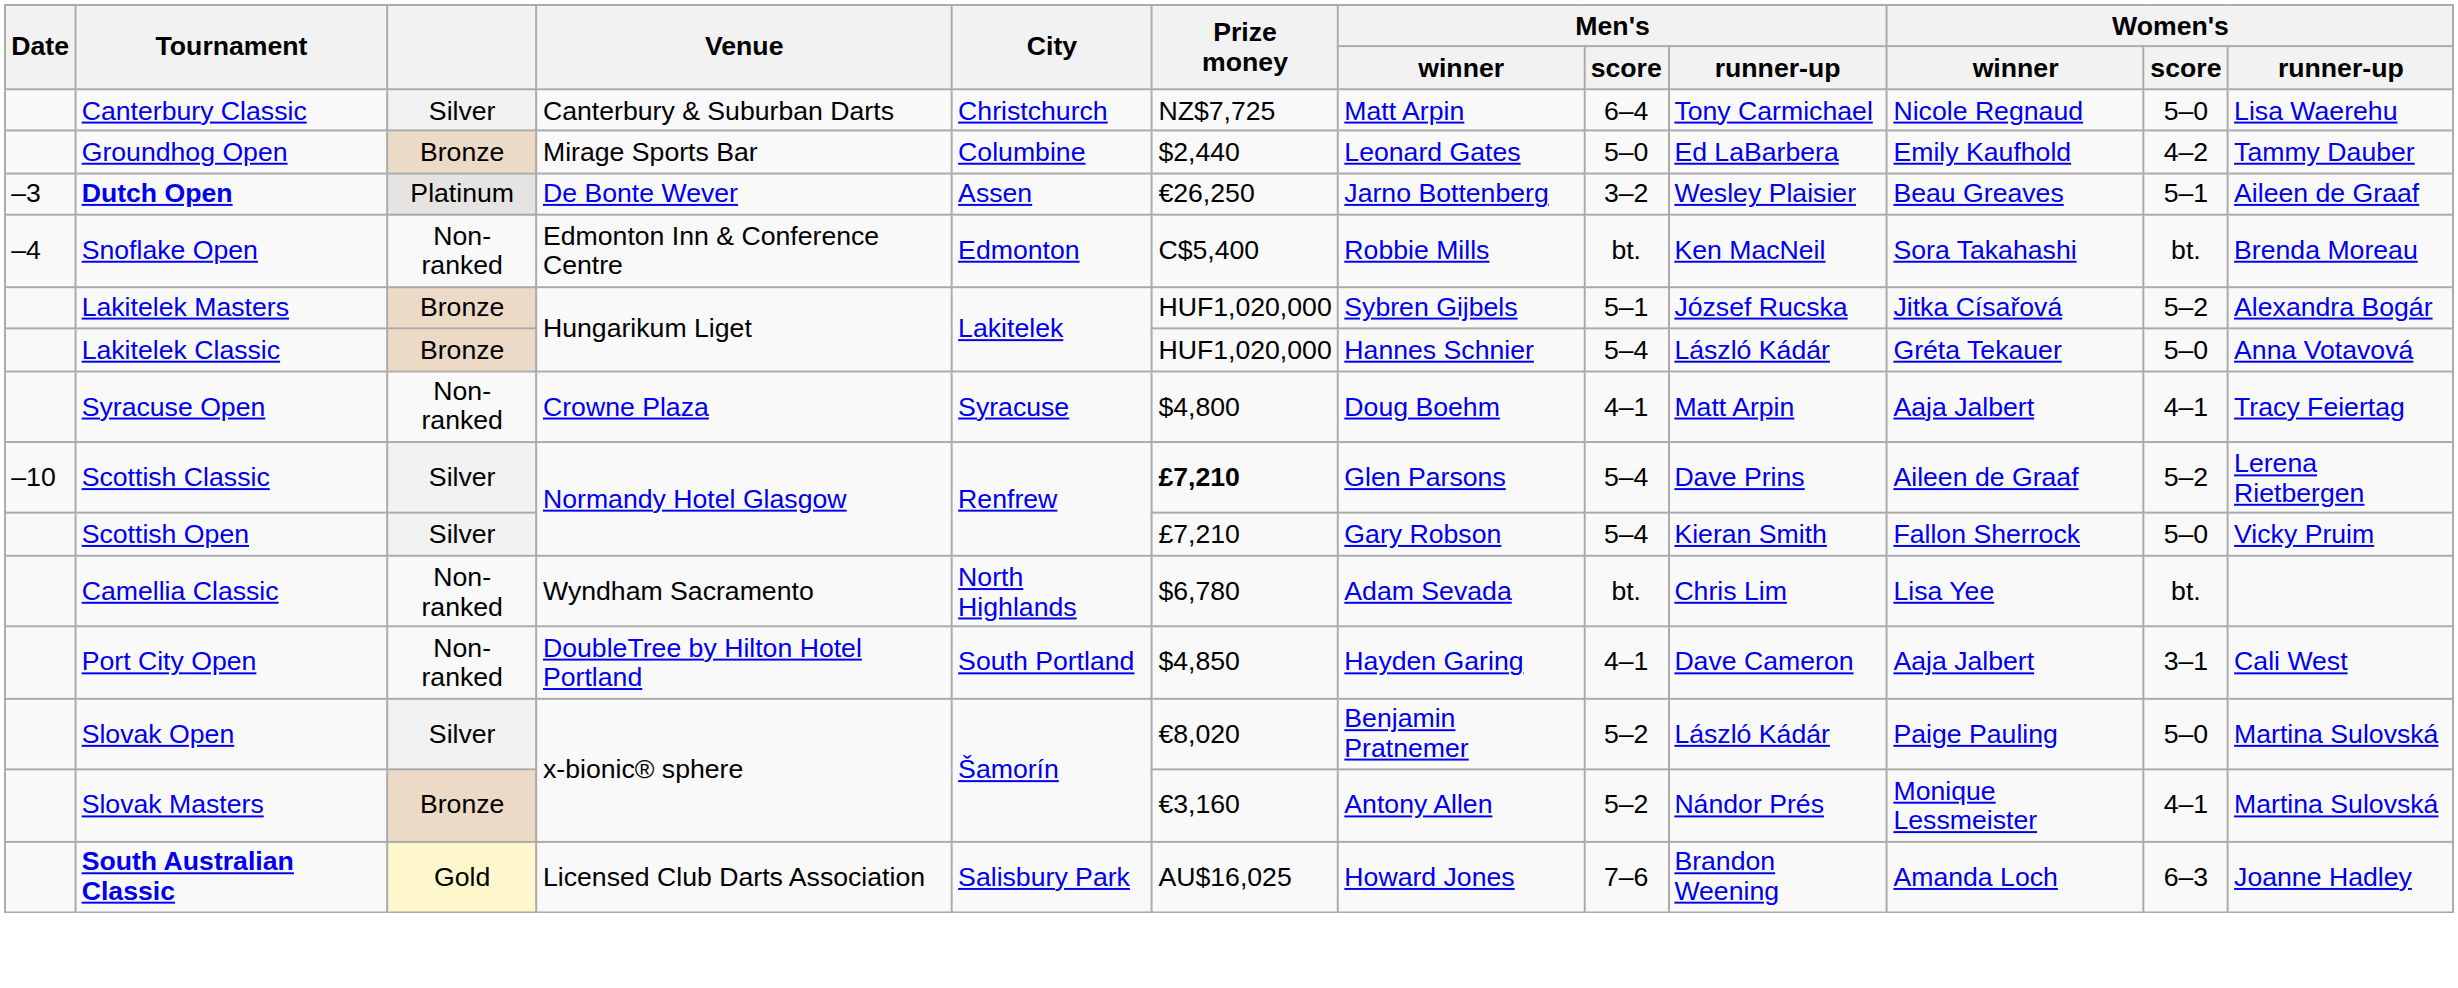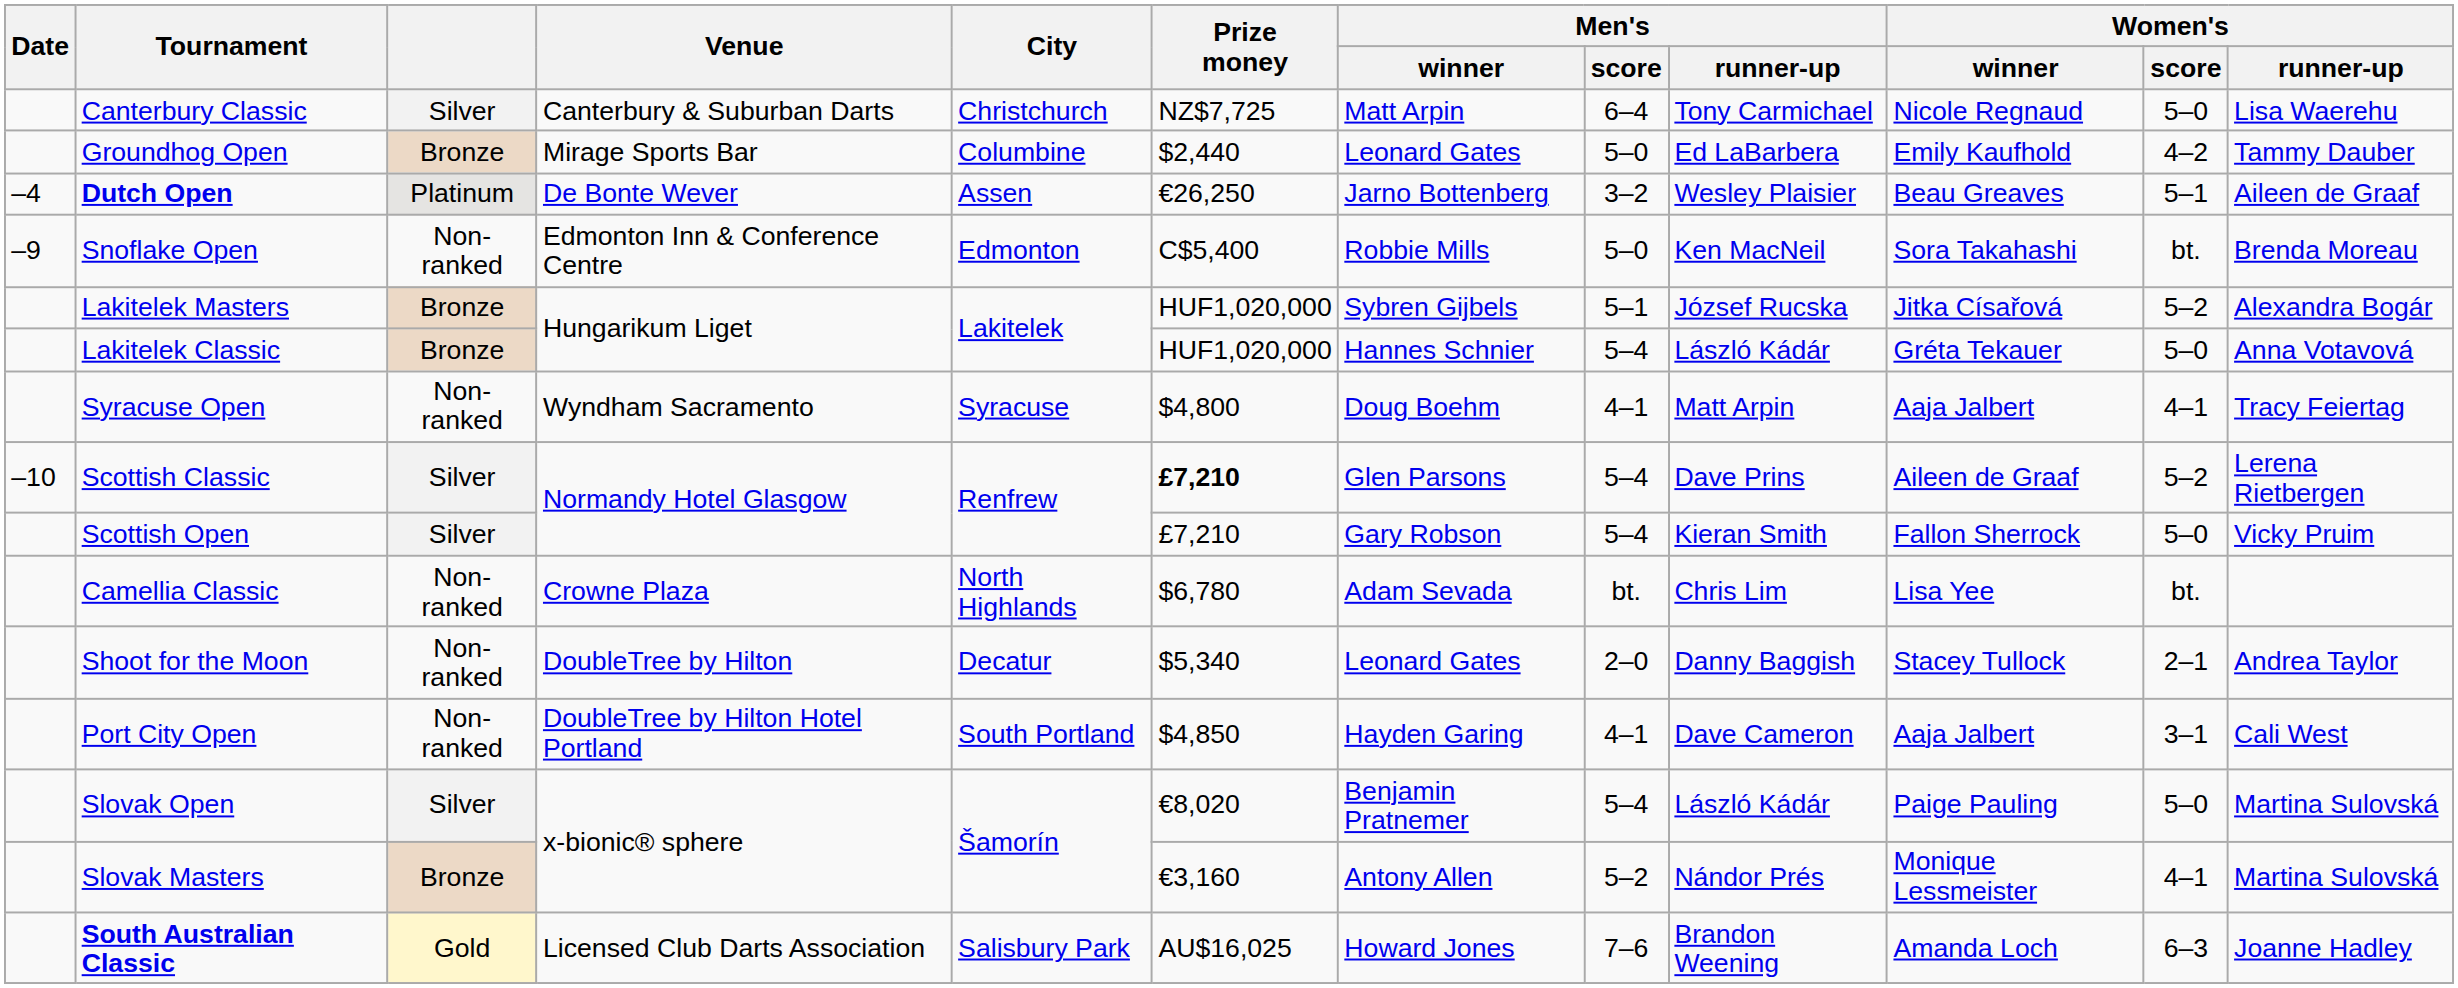Dutch Open | Date: –3 -> –4
Snoflake Open | Date: –4 -> –9
Snoflake Open | Men's / score: bt. -> 5–0
Syracuse Open | Venue: Crowne Plaza -> Wyndham Sacramento
Camellia Classic | Venue: Wyndham Sacramento -> Crowne Plaza
+ row: Shoot for the Moon | Non-ranked | DoubleTree by Hilton | Decatur | $5,340 | Leonard Gates | 2–0 | Danny Baggish | Stacey Tullock | 2–1 | Andrea Taylor
Slovak Open | Men's / score: 5–2 -> 5–4
